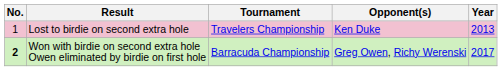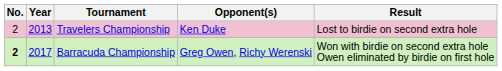columns swapped: Year <-> Result
Travelers Championship | No.: 1 -> 2
